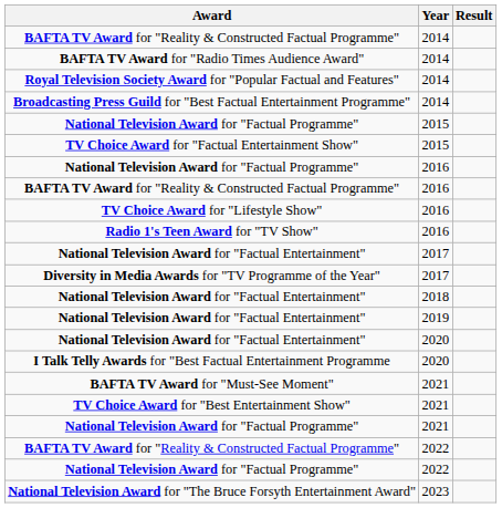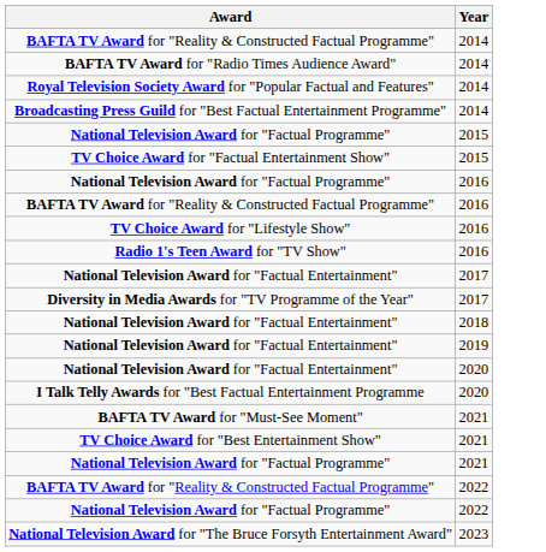- column: Result
